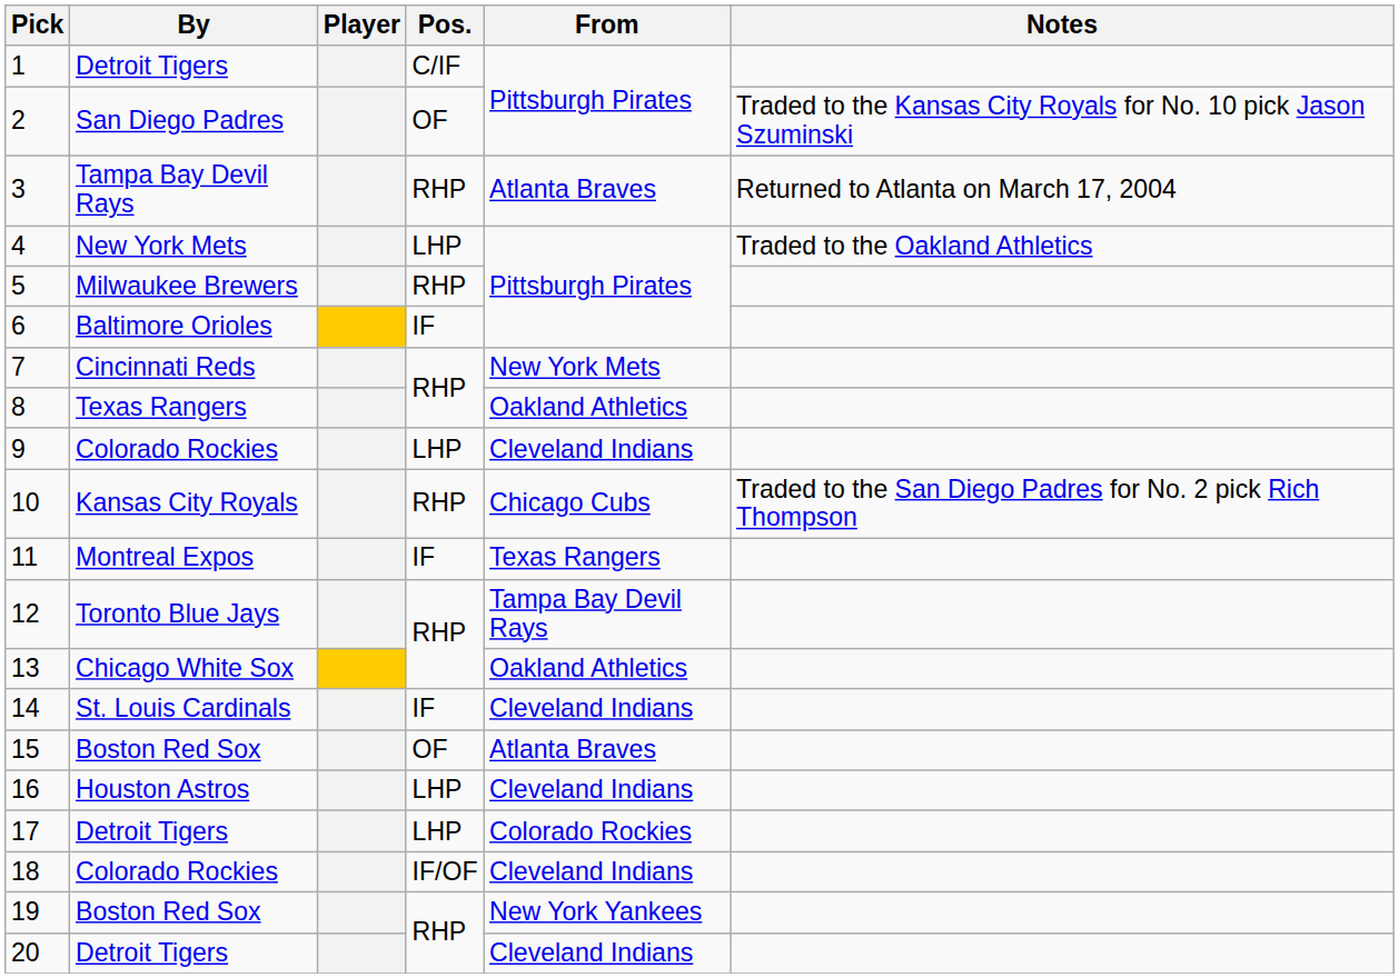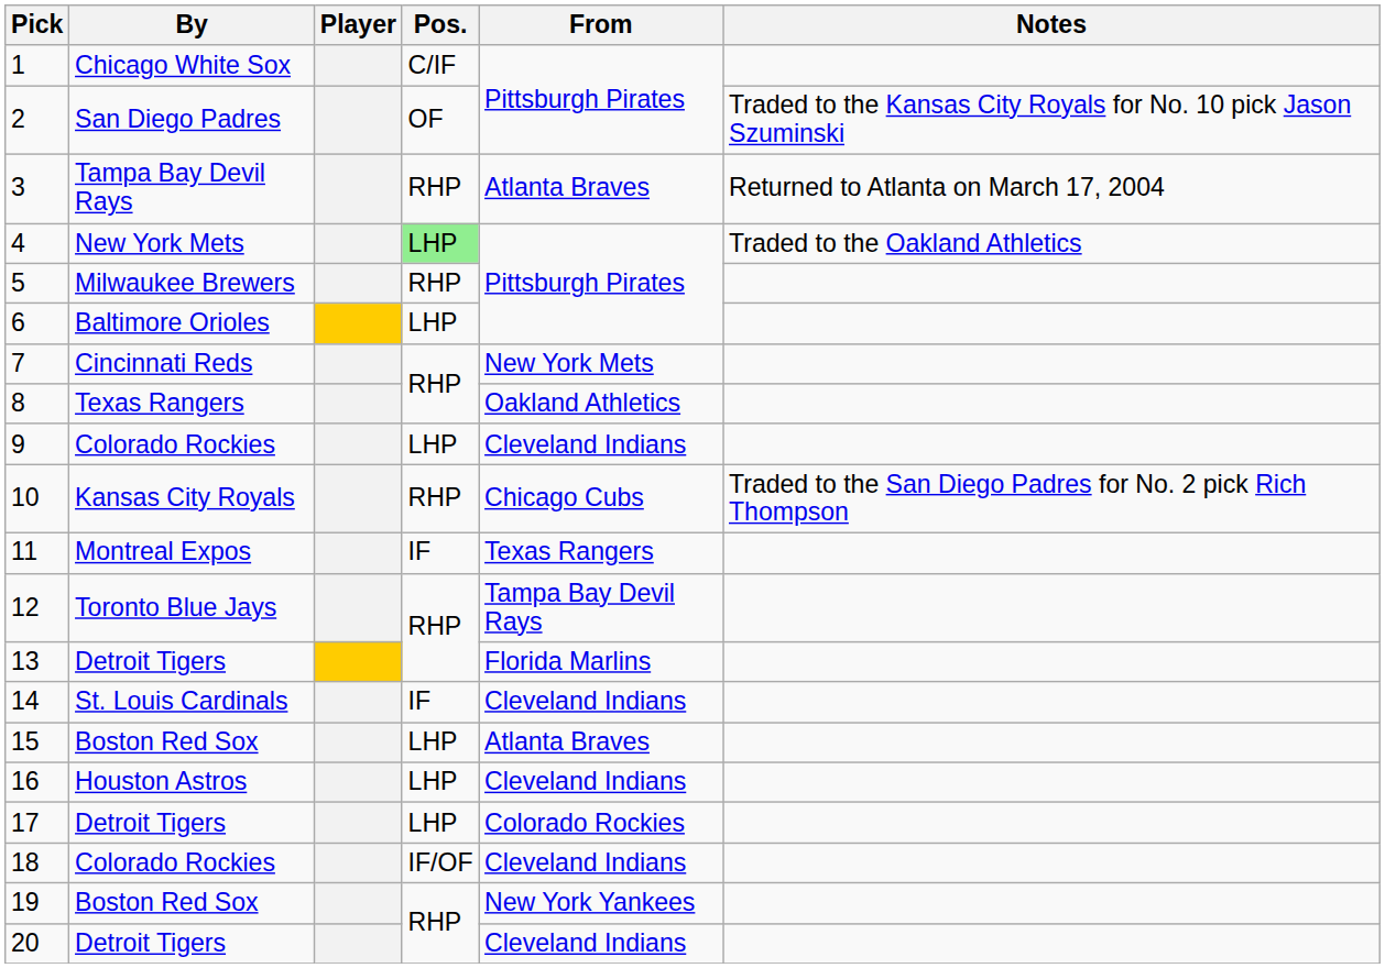1 | By: Detroit Tigers -> Chicago White Sox
4 | Pos.: no background -> lightgreen background
6 | Pos.: IF -> LHP
13 | By: Chicago White Sox -> Detroit Tigers
13 | From: Oakland Athletics -> Florida Marlins
15 | Pos.: OF -> LHP
